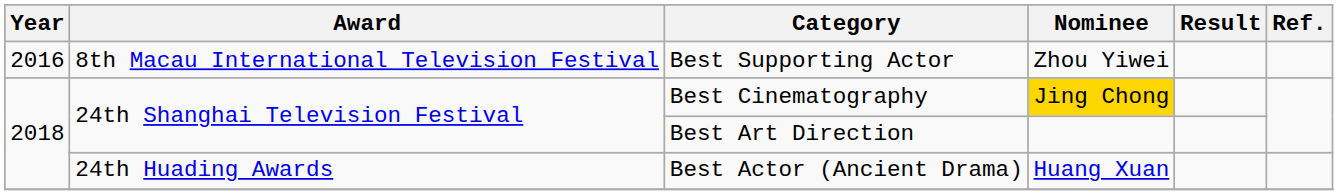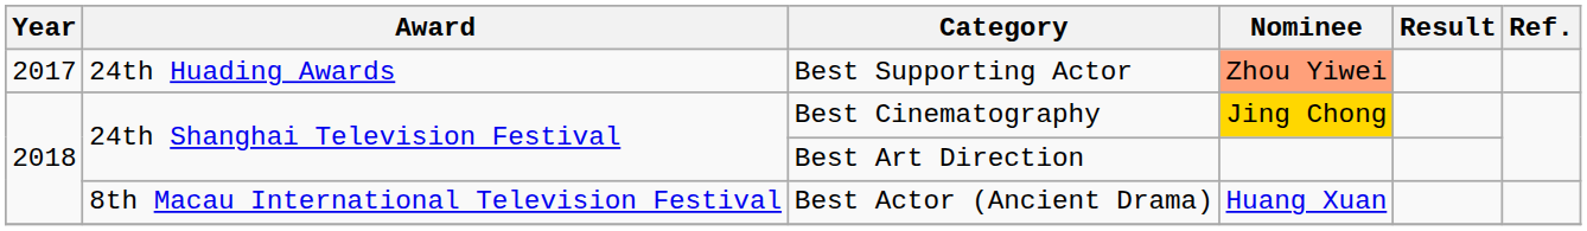Best Supporting Actor | Year: 2016 -> 2017
Best Supporting Actor | Award: 8th Macau International Television Festival -> 24th Huading Awards
Best Supporting Actor | Nominee: no background -> lightsalmon background
Best Actor (Ancient Drama) | Award: 24th Huading Awards -> 8th Macau International Television Festival
